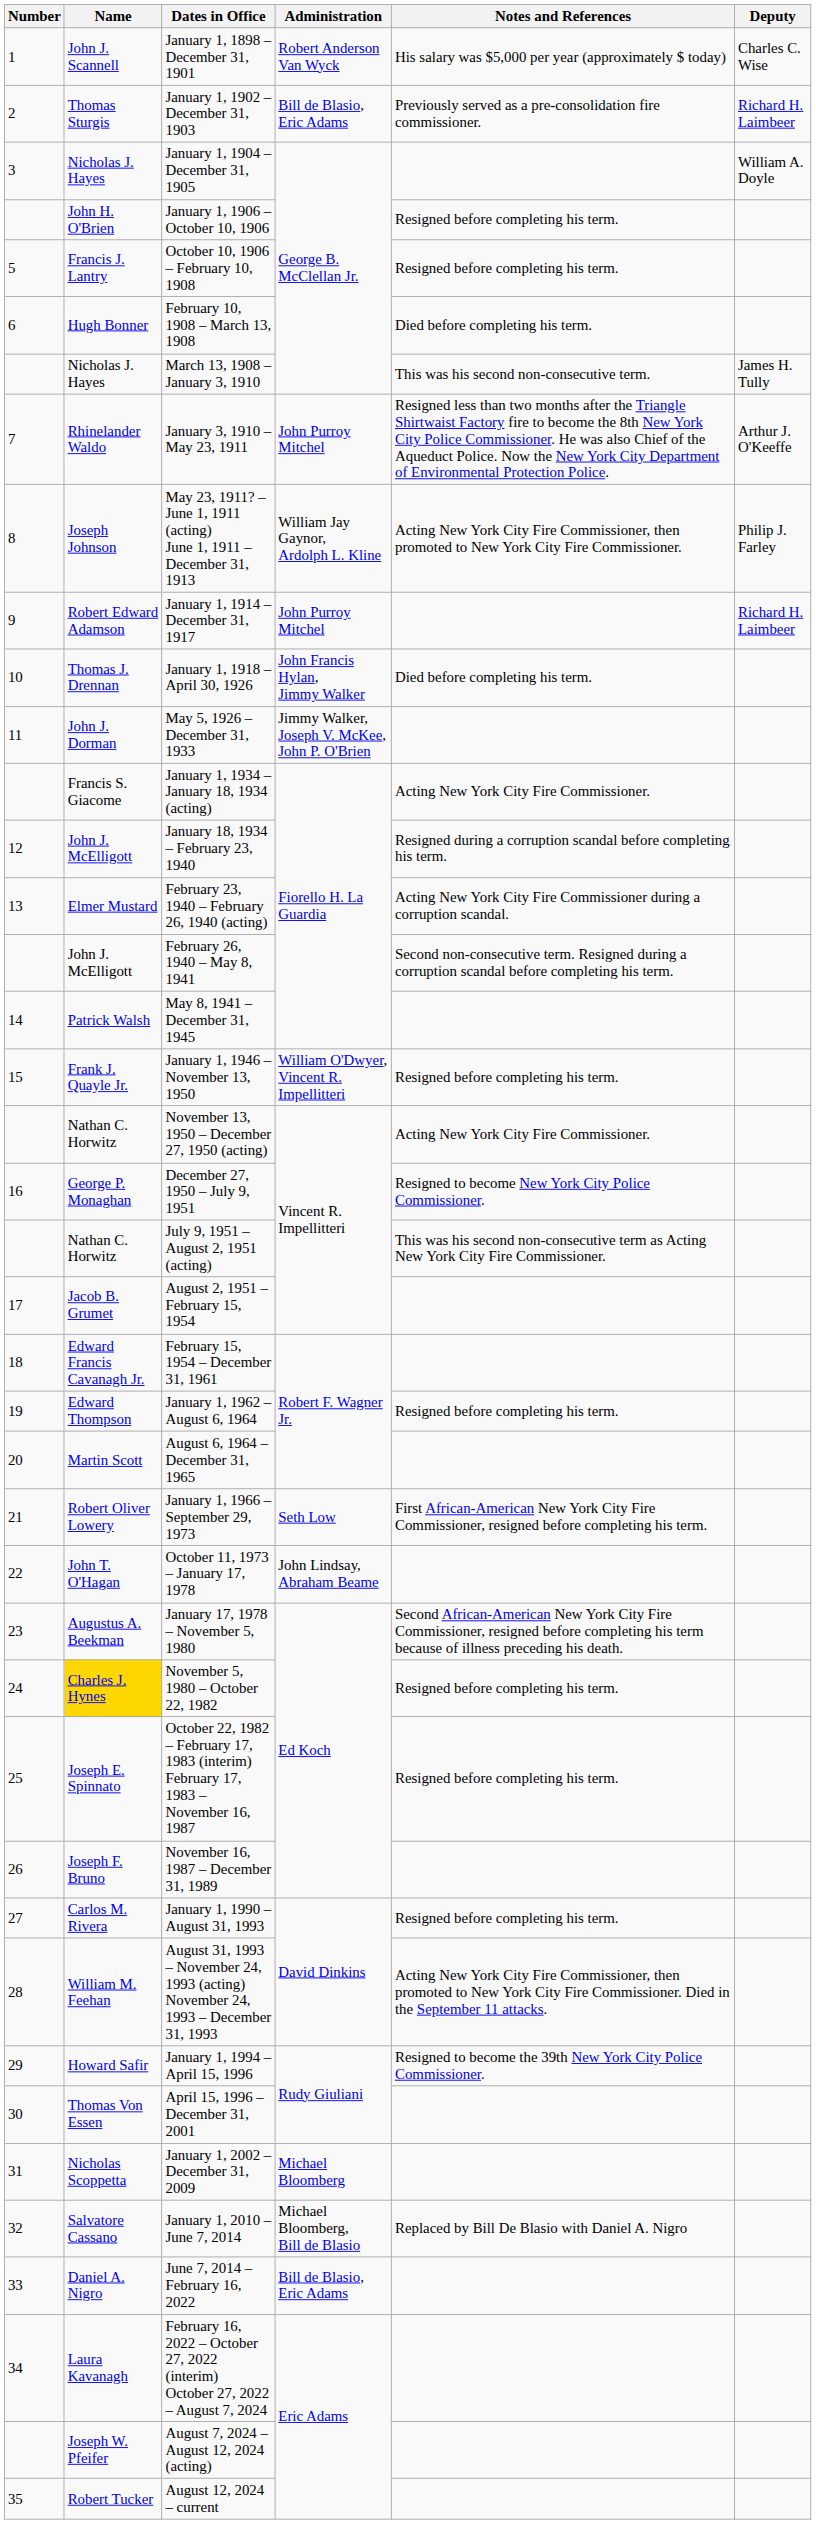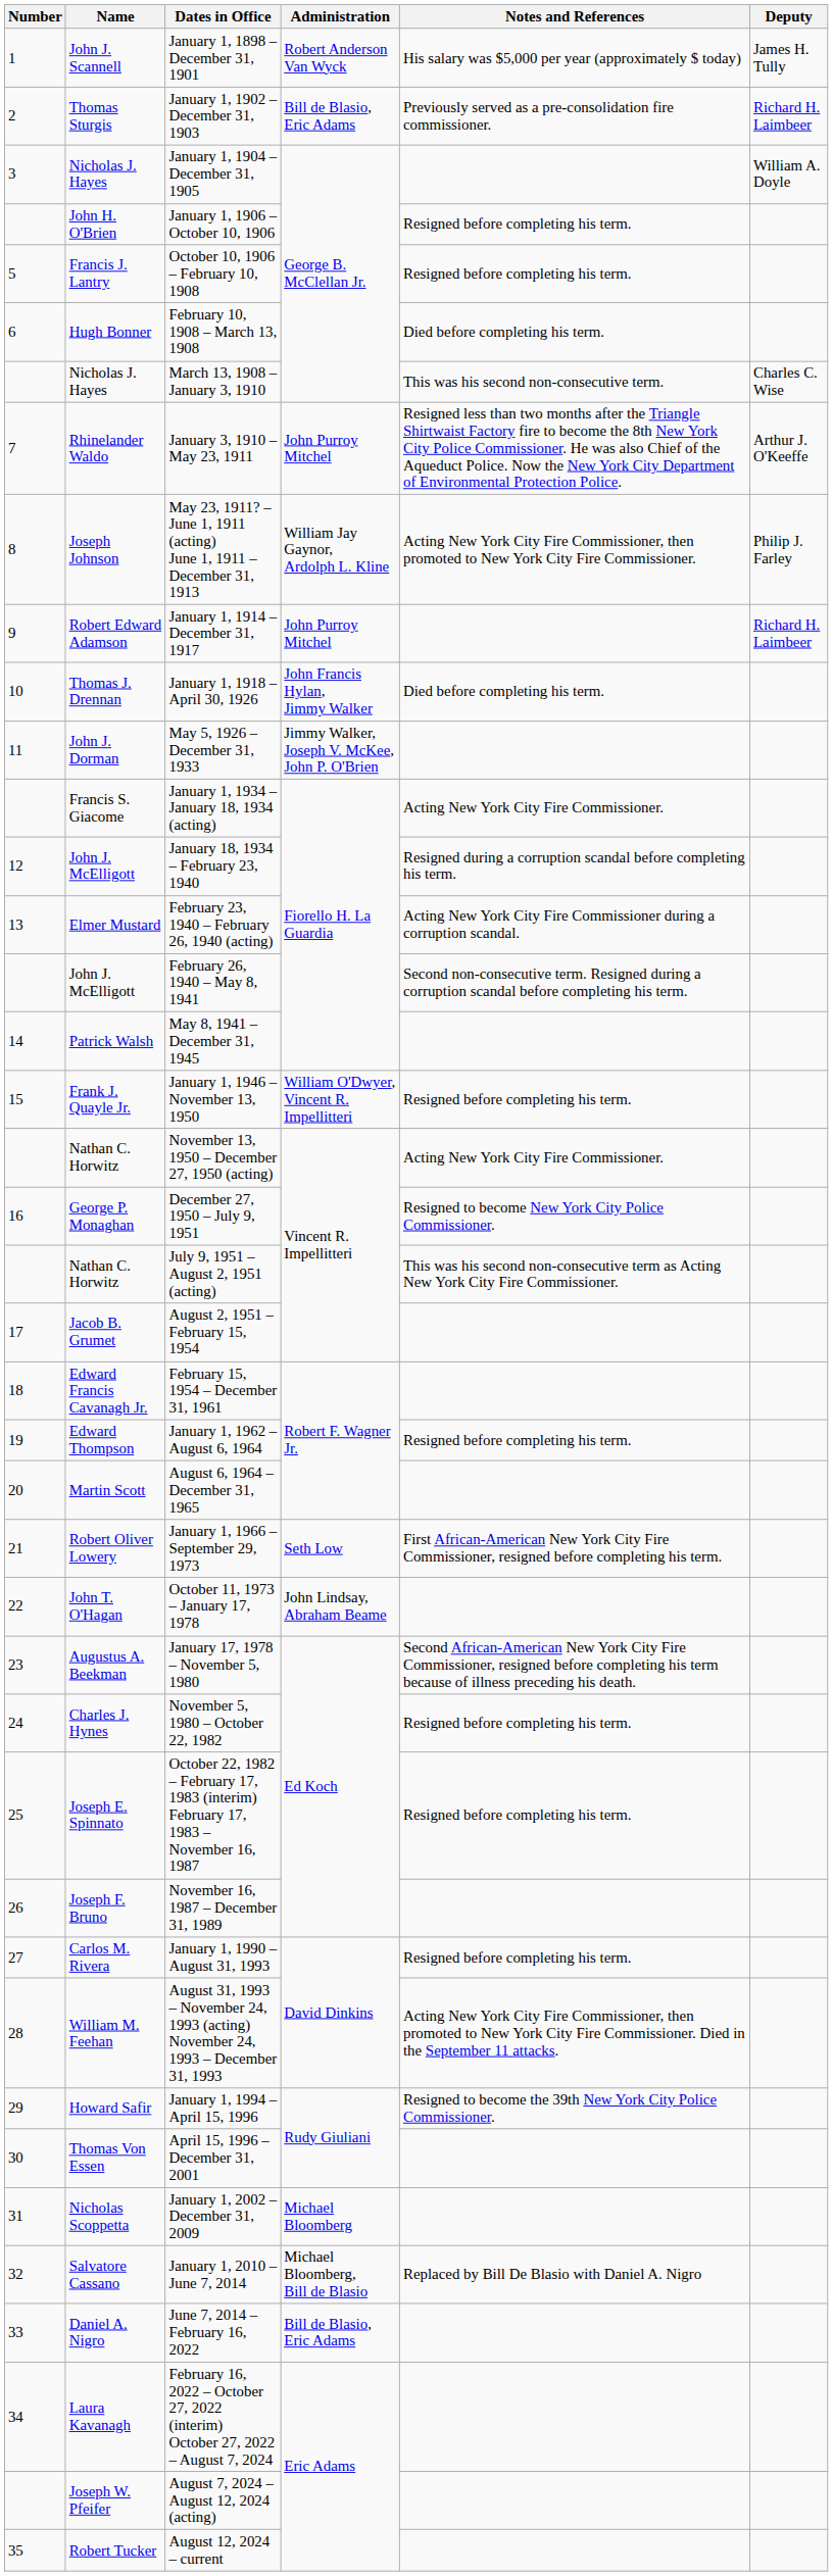January 1, 1898 – December 31, 1901 | Deputy: Charles C. Wise -> James H. Tully
March 13, 1908 – January 3, 1910 | Deputy: James H. Tully -> Charles C. Wise
November 5, 1980 – October 22, 1982 | Name: gold background -> no background
